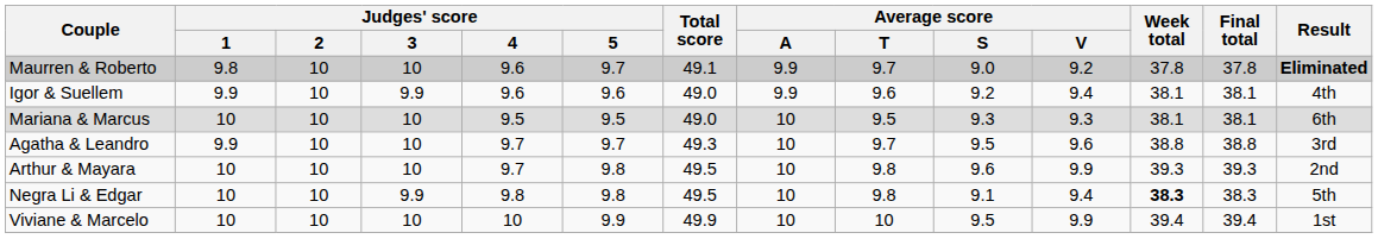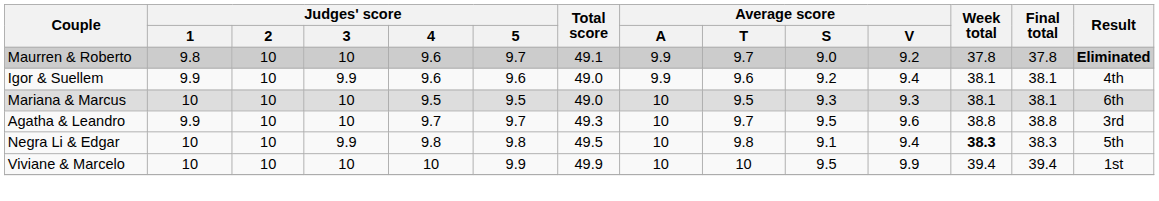- row: Arthur & Mayara | 10 | 10 | 10 | 9.7 | 9.8 | 49.5 | 10 | 9.8 | 9.6 | 9.9 | 39.3 | 39.3 | 2nd
